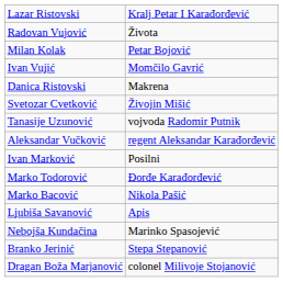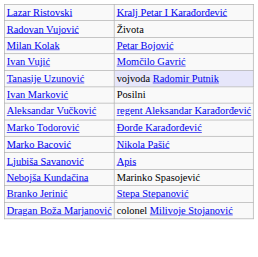- row: Danica Ristovski | Makrena
- row: Svetozar Cvetković | Živojin Mišić
Tanasije Uzunović | column 2: no background -> lavender background
rows swapped: Aleksandar Vučković <-> Ivan Marković
